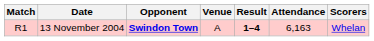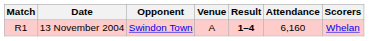13 November 2004 | Opponent: bold -> normal
13 November 2004 | Attendance: 6,163 -> 6,160
